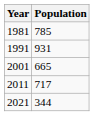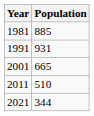1981 | Population: 785 -> 885
2011 | Population: 717 -> 510
